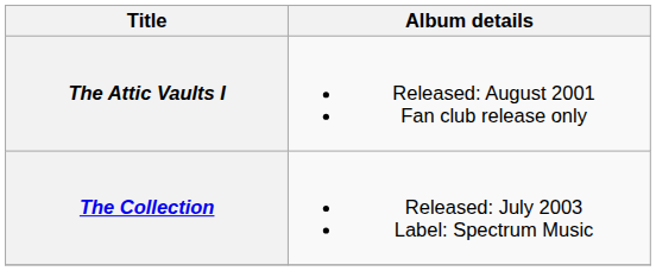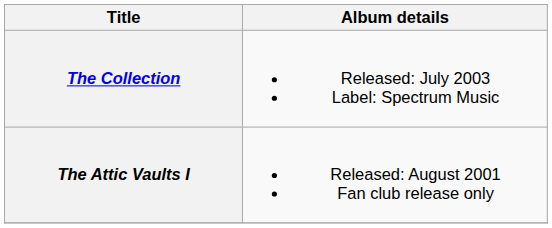rows swapped: The Collection <-> The Attic Vaults I
